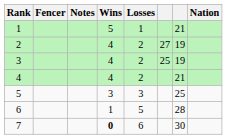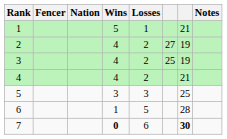columns swapped: Nation <-> Notes
7 | column 7: normal -> bold
